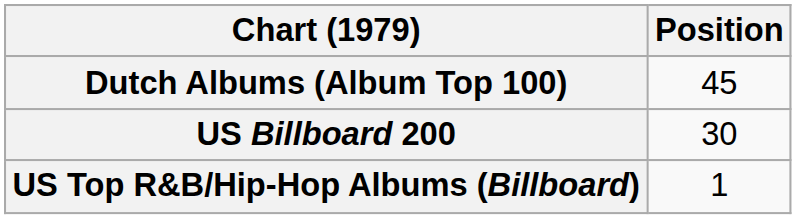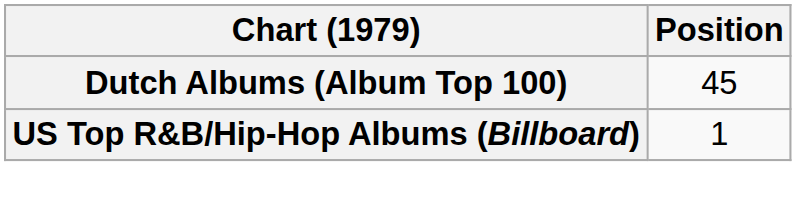- row: US Billboard 200 | 30
